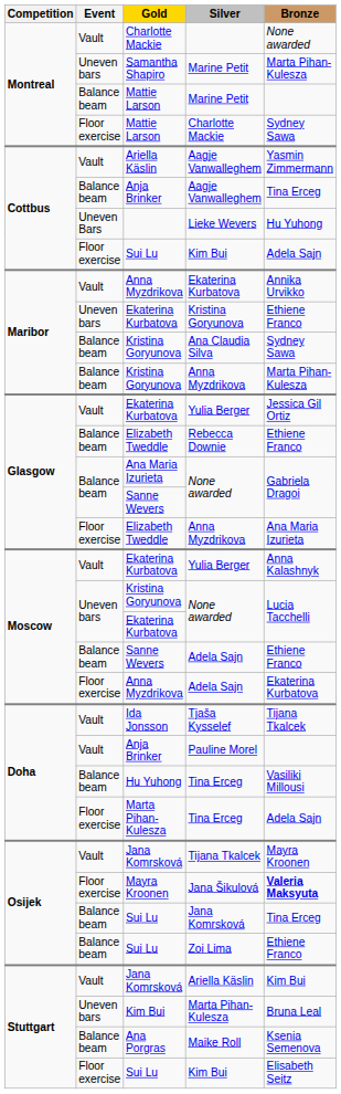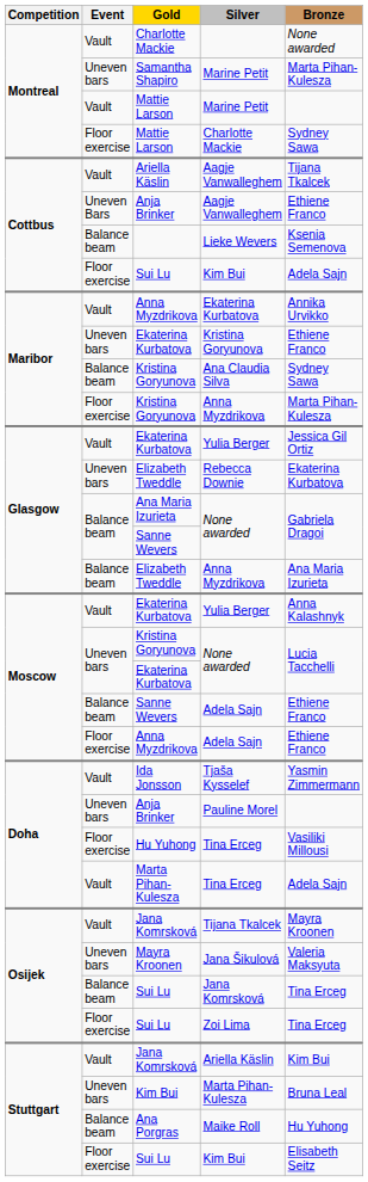Mattie Larson / Marine Petit | Event: Balance beam -> Vault
Ariella Käslin / Aagje Vanwalleghem | Bronze: Yasmin Zimmermann -> Tijana Tkalcek
Anja Brinker / Aagje Vanwalleghem | Event: Balance beam -> Uneven Bars
Anja Brinker / Aagje Vanwalleghem | Bronze: Tina Erceg -> Ethiene Franco
Lieke Wevers | Event: Uneven Bars -> Balance beam
Lieke Wevers | Bronze: Hu Yuhong -> Ksenia Semenova
Kristina Goryunova / Anna Myzdrikova | Event: Balance beam -> Floor exercise
Rebecca Downie | Event: Balance beam -> Uneven bars
Rebecca Downie | Bronze: Ethiene Franco -> Ekaterina Kurbatova
Elizabeth Tweddle / Anna Myzdrikova | Event: Floor exercise -> Balance beam
Anna Myzdrikova / Adela Sajn | Bronze: Ekaterina Kurbatova -> Ethiene Franco
Tjaša Kysselef | Bronze: Tijana Tkalcek -> Yasmin Zimmermann
Pauline Morel | Event: Vault -> Uneven bars
Hu Yuhong / Tina Erceg | Event: Balance beam -> Floor exercise
Marta Pihan-Kulesza / Tina Erceg | Event: Floor exercise -> Vault
Jana Šikulová | Event: Floor exercise -> Uneven bars
Jana Šikulová | Bronze: bold -> normal
Zoi Lima | Event: Balance beam -> Floor exercise
Zoi Lima | Bronze: Ethiene Franco -> Tina Erceg
Maike Roll | Bronze: Ksenia Semenova -> Hu Yuhong
